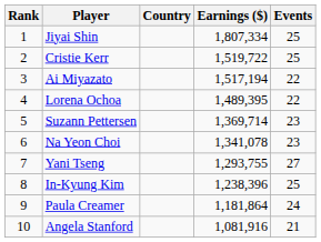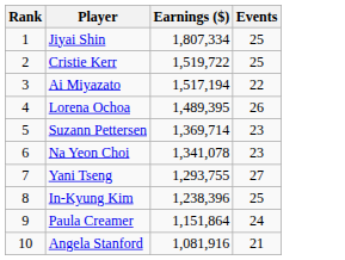- column: Country
Lorena Ochoa | Events: 22 -> 26
Paula Creamer | Earnings ($): 1,181,864 -> 1,151,864
